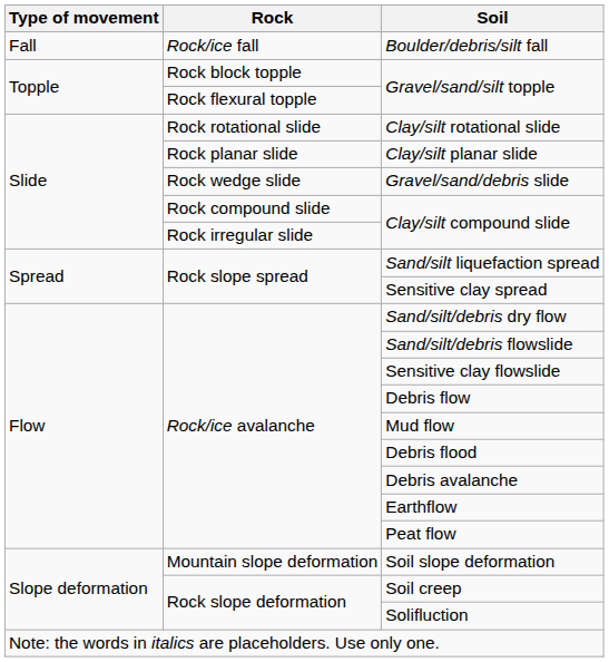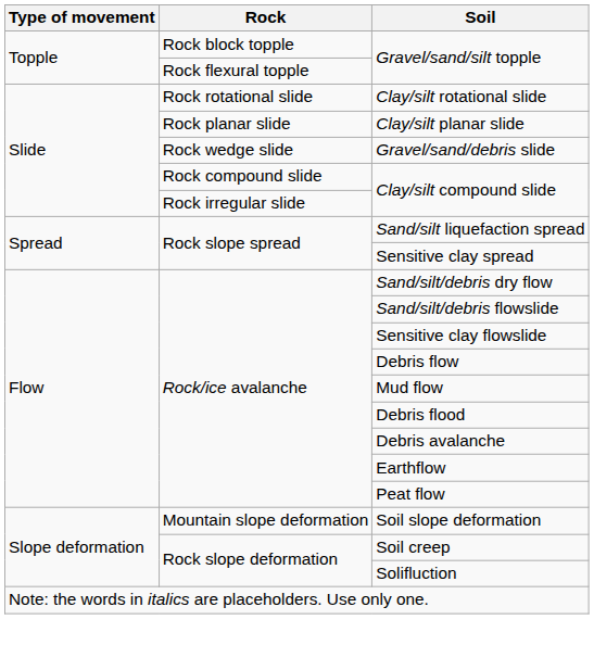- row: Fall | Rock/ice fall | Boulder/debris/silt fall
